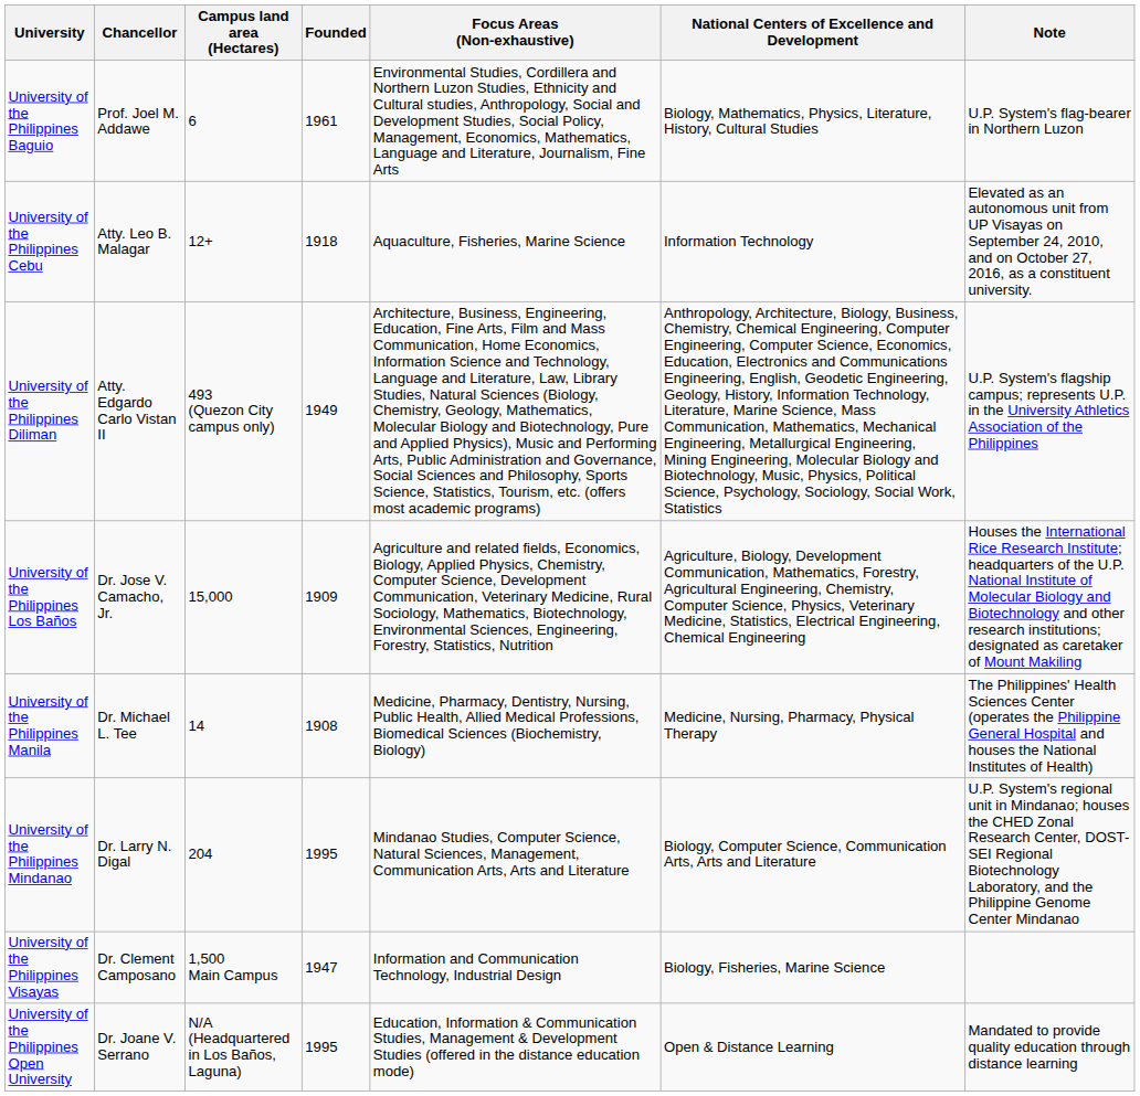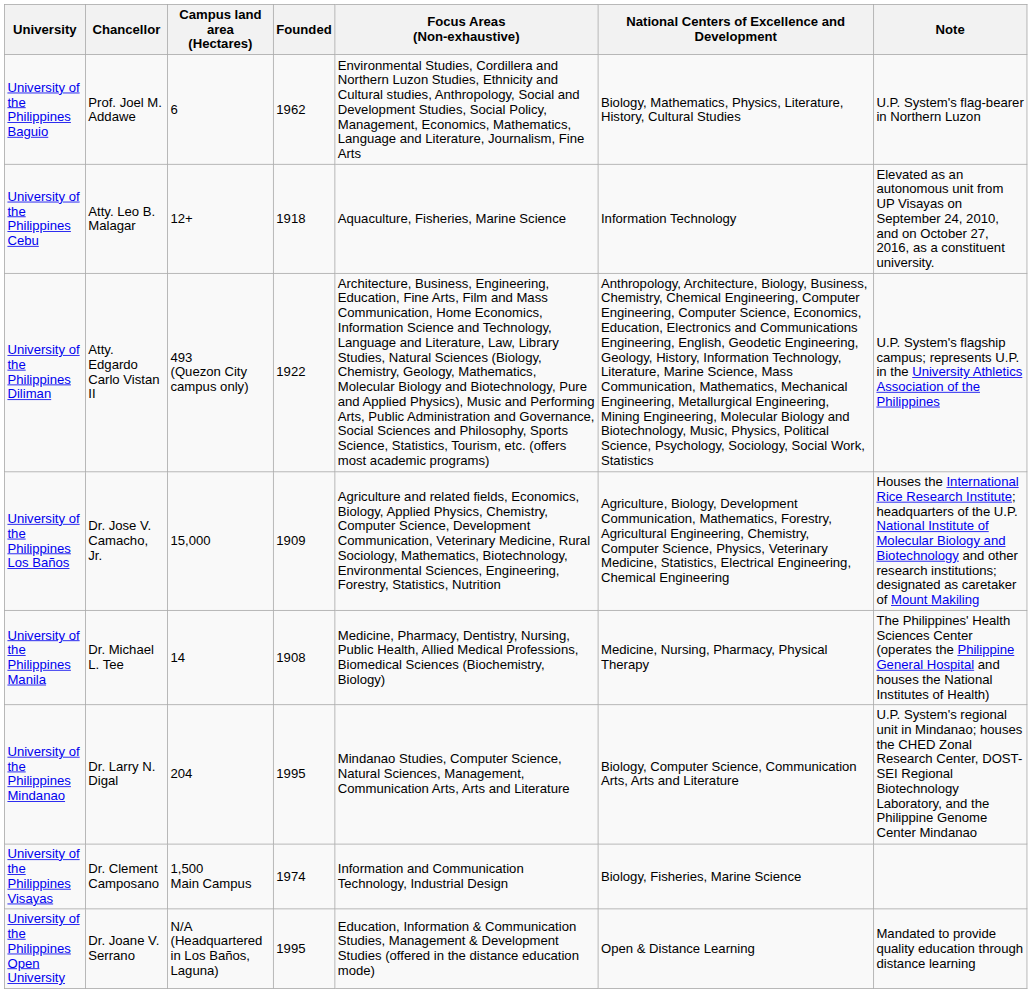University of the Philippines Baguio | Founded: 1961 -> 1962
University of the Philippines Diliman | Founded: 1949 -> 1922
University of the Philippines Visayas | Founded: 1947 -> 1974
